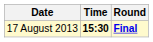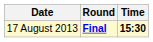columns swapped: Time <-> Round
